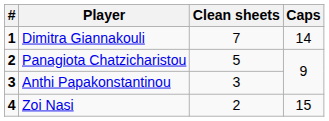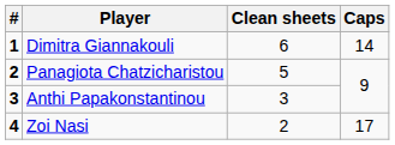Dimitra Giannakouli | Clean sheets: 7 -> 6
Zoi Nasi | Caps: 15 -> 17
